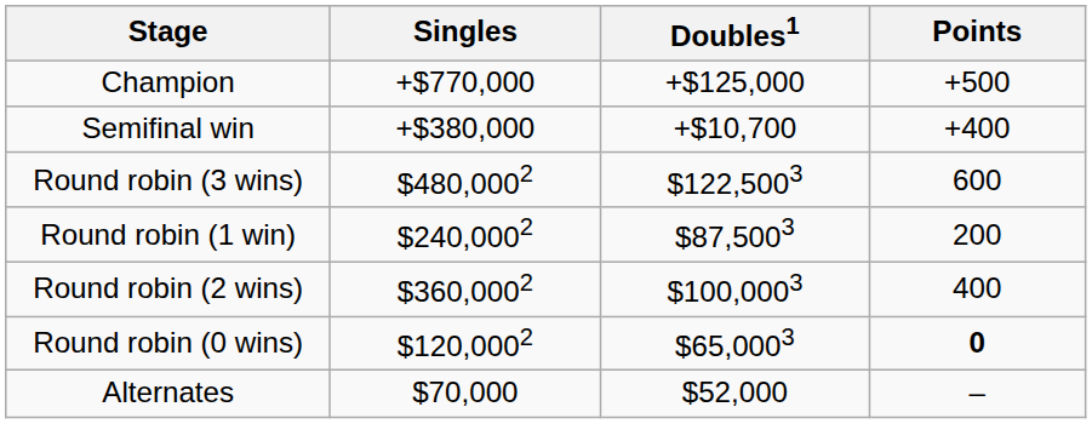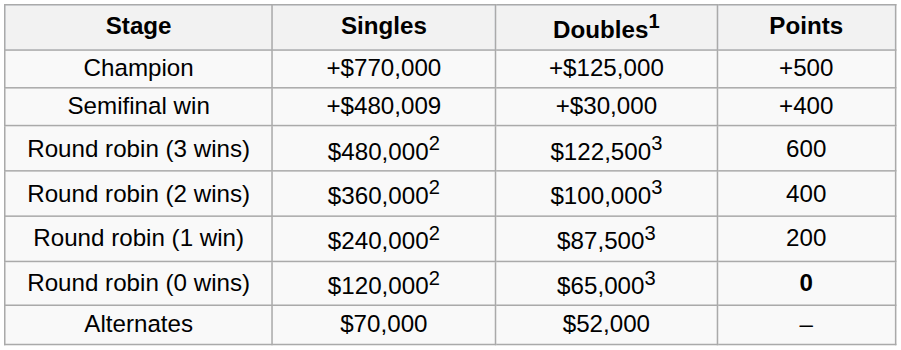Semifinal win | Singles: +$380,000 -> +$480,009
Semifinal win | Doubles1: +$10,700 -> +$30,000
rows swapped: Round robin (2 wins) <-> Round robin (1 win)
